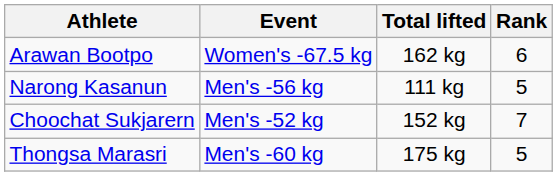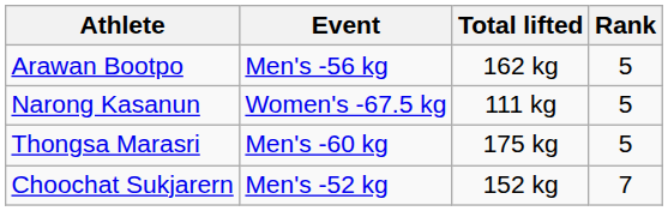Arawan Bootpo | Event: Women's -67.5 kg -> Men's -56 kg
Arawan Bootpo | Rank: 6 -> 5
Narong Kasanun | Event: Men's -56 kg -> Women's -67.5 kg
rows swapped: Thongsa Marasri <-> Choochat Sukjarern
